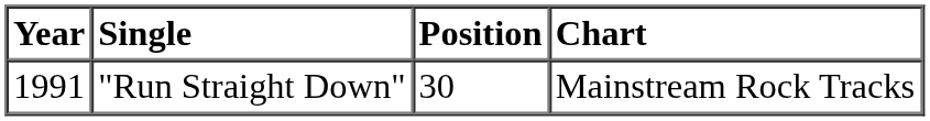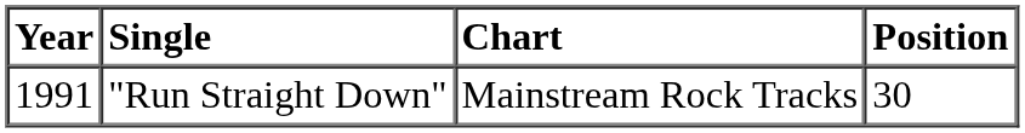columns swapped: Chart <-> Position
